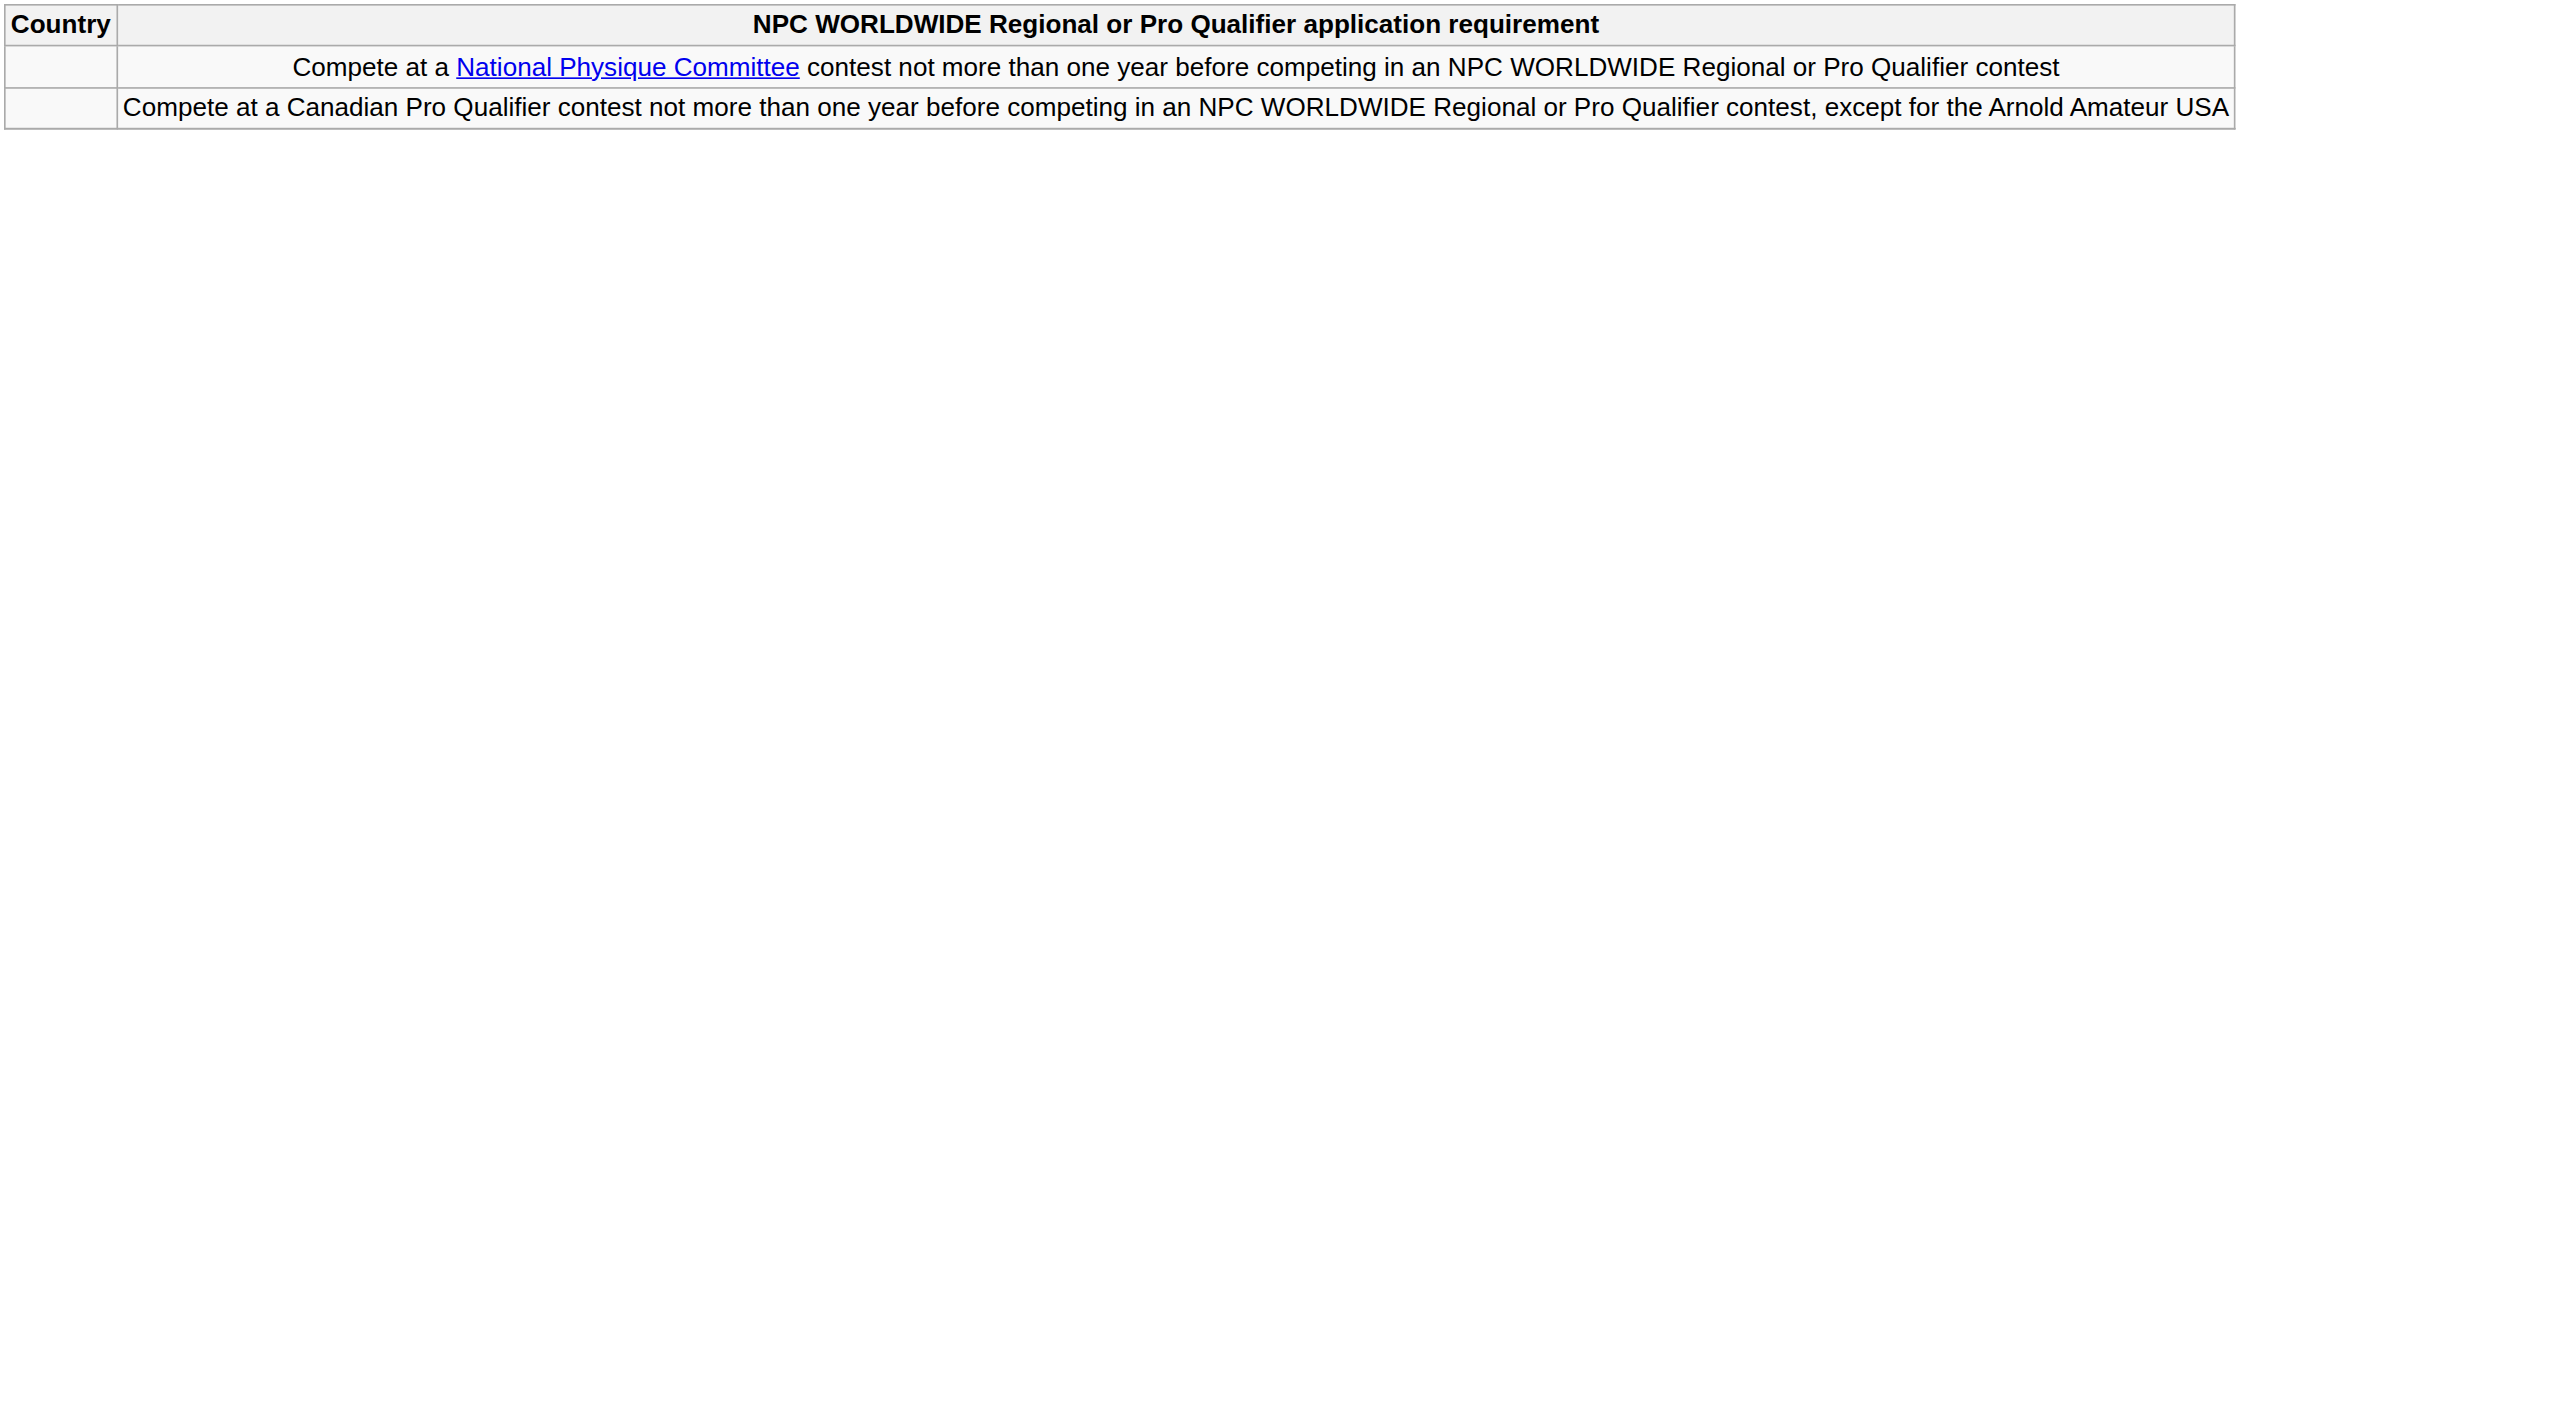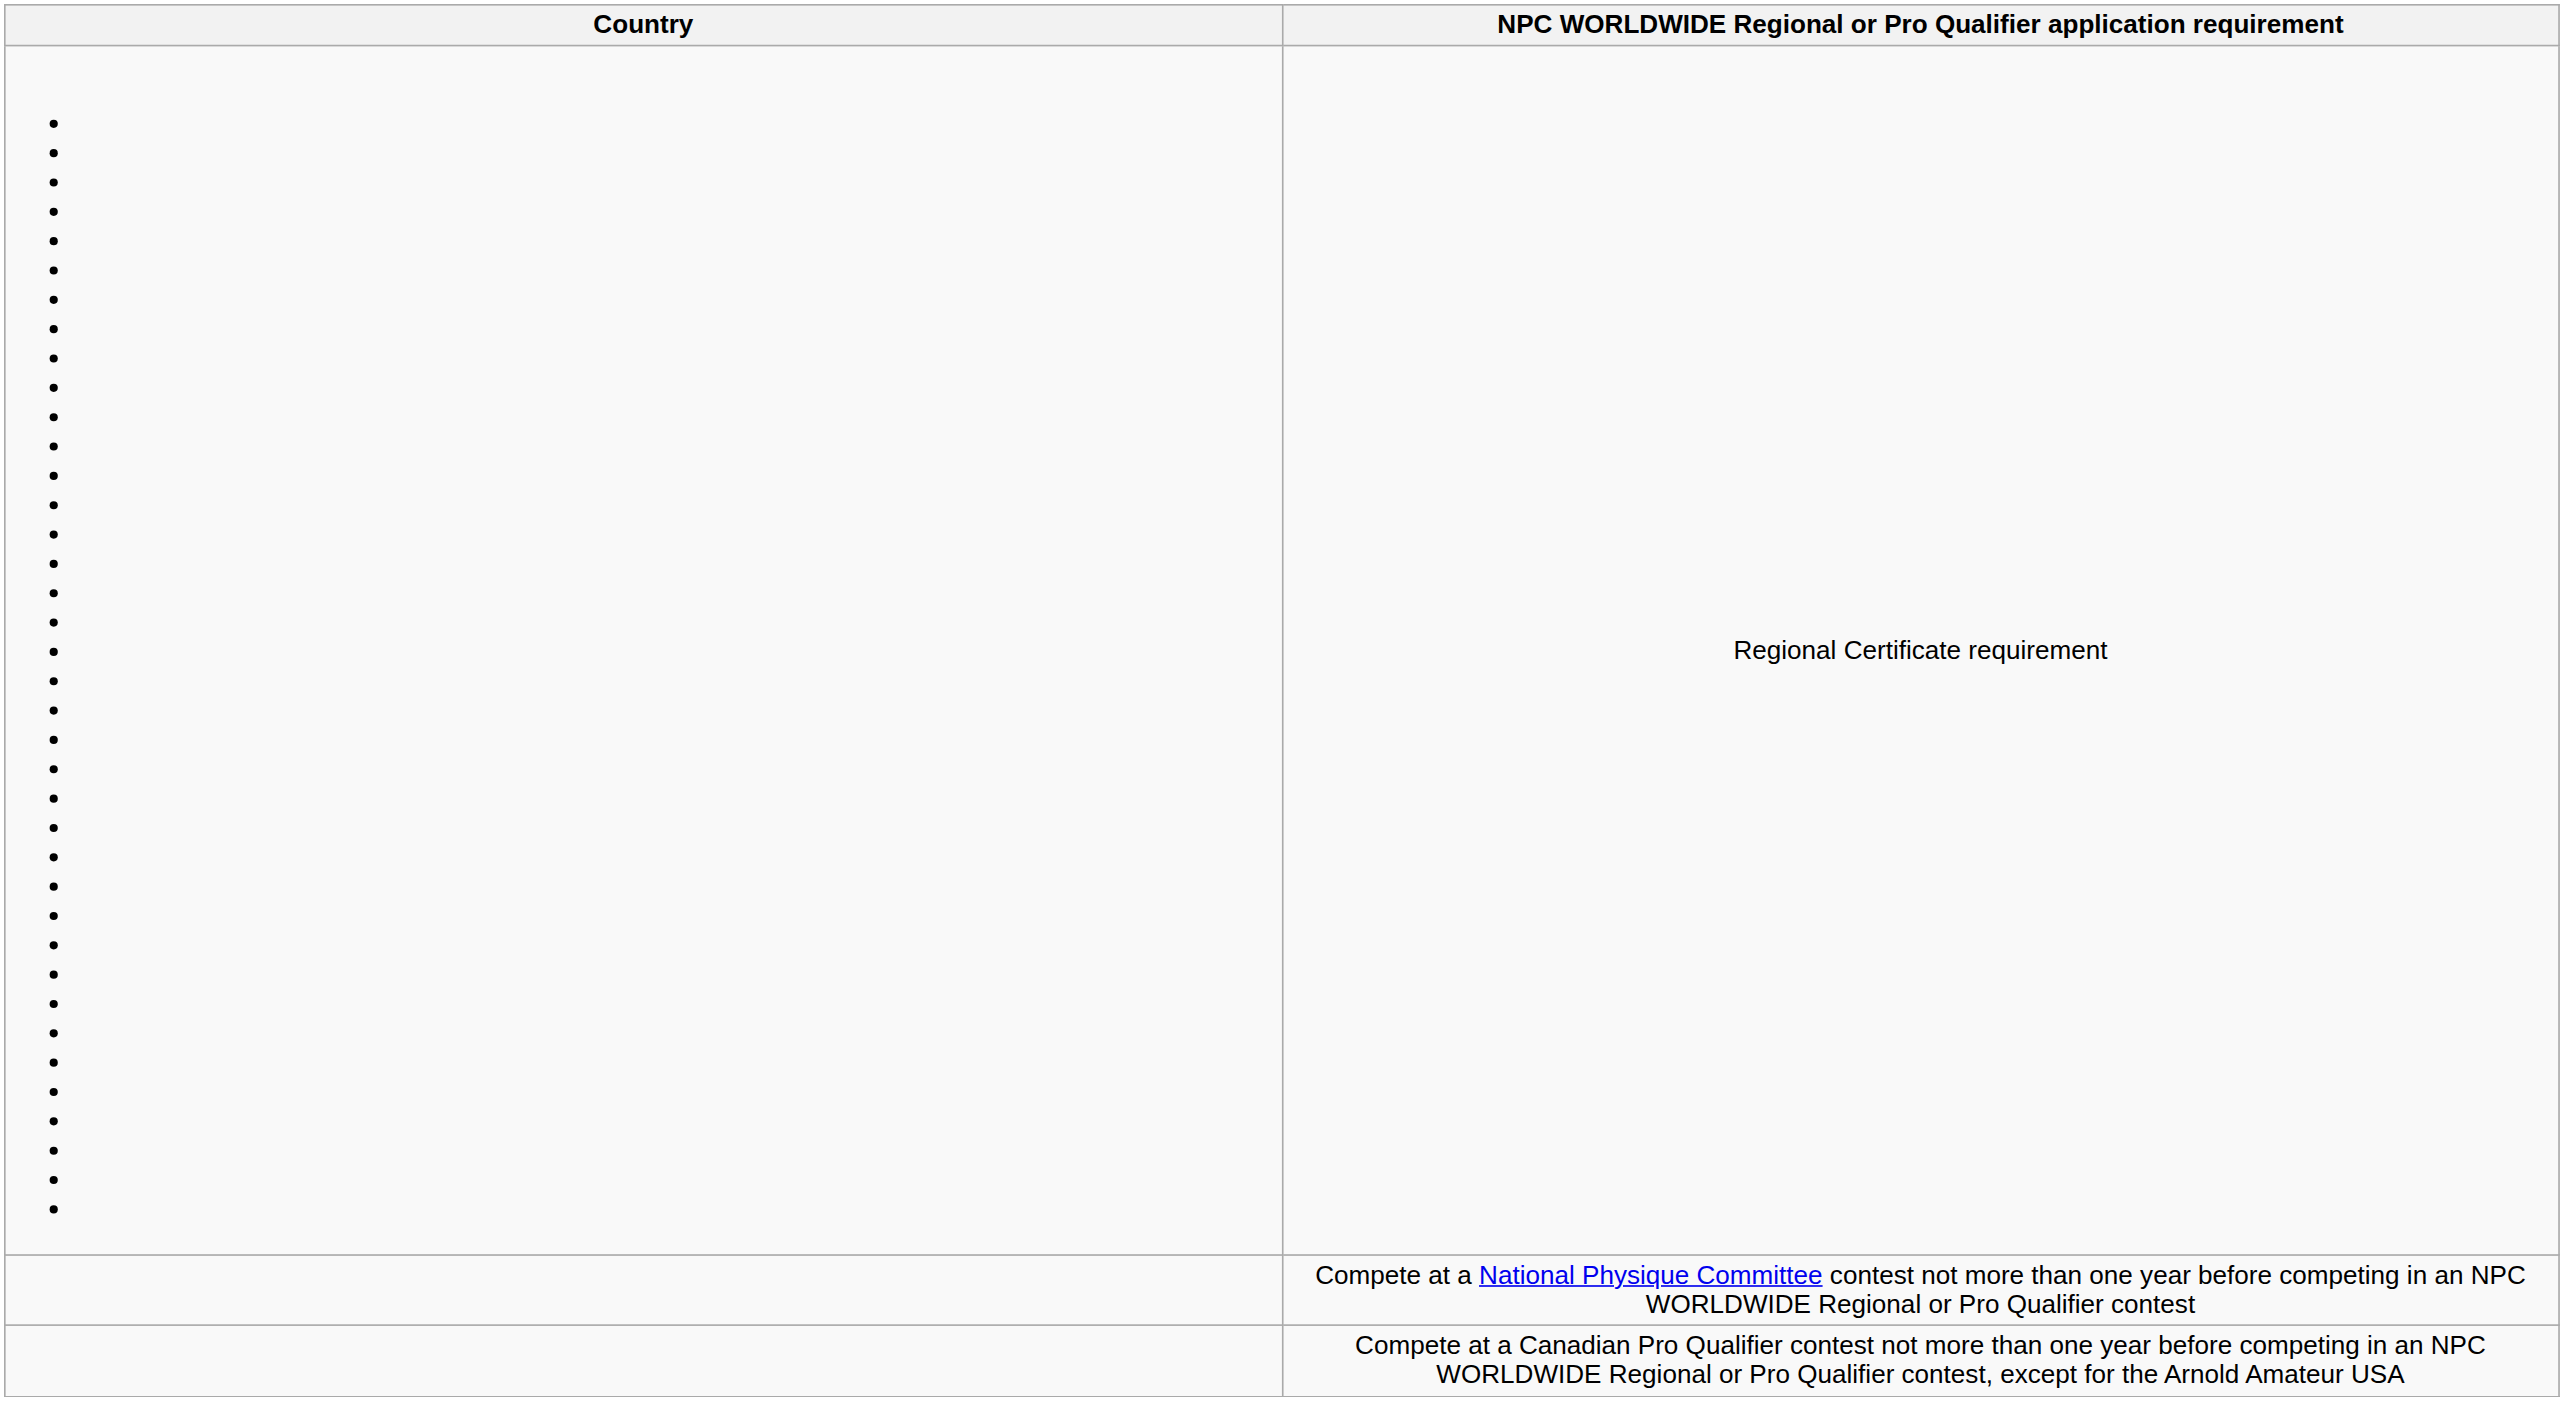+ row: Regional Certificate requirement
